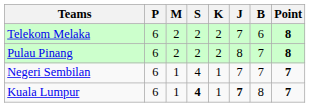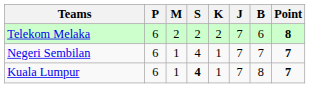- row: Pulau Pinang | 6 | 2 | 2 | 2 | 8 | 7 | 8
Kuala Lumpur | J: bold -> normal
